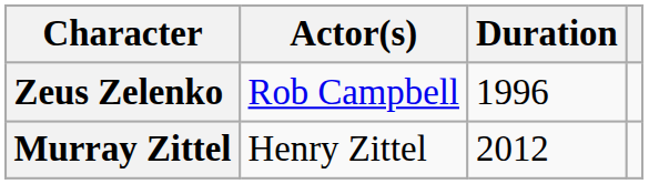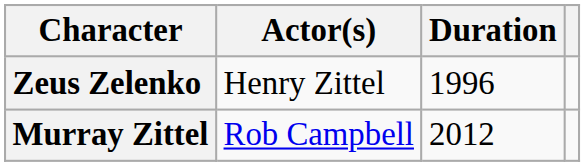Zeus Zelenko | Actor(s): Rob Campbell -> Henry Zittel
Murray Zittel | Actor(s): Henry Zittel -> Rob Campbell
